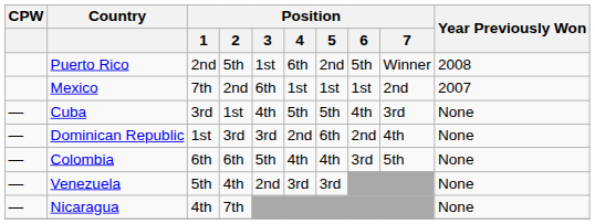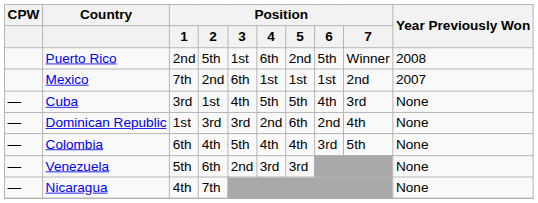Colombia | Position / 2: 6th -> 4th
Venezuela | Position / 2: 4th -> 6th
